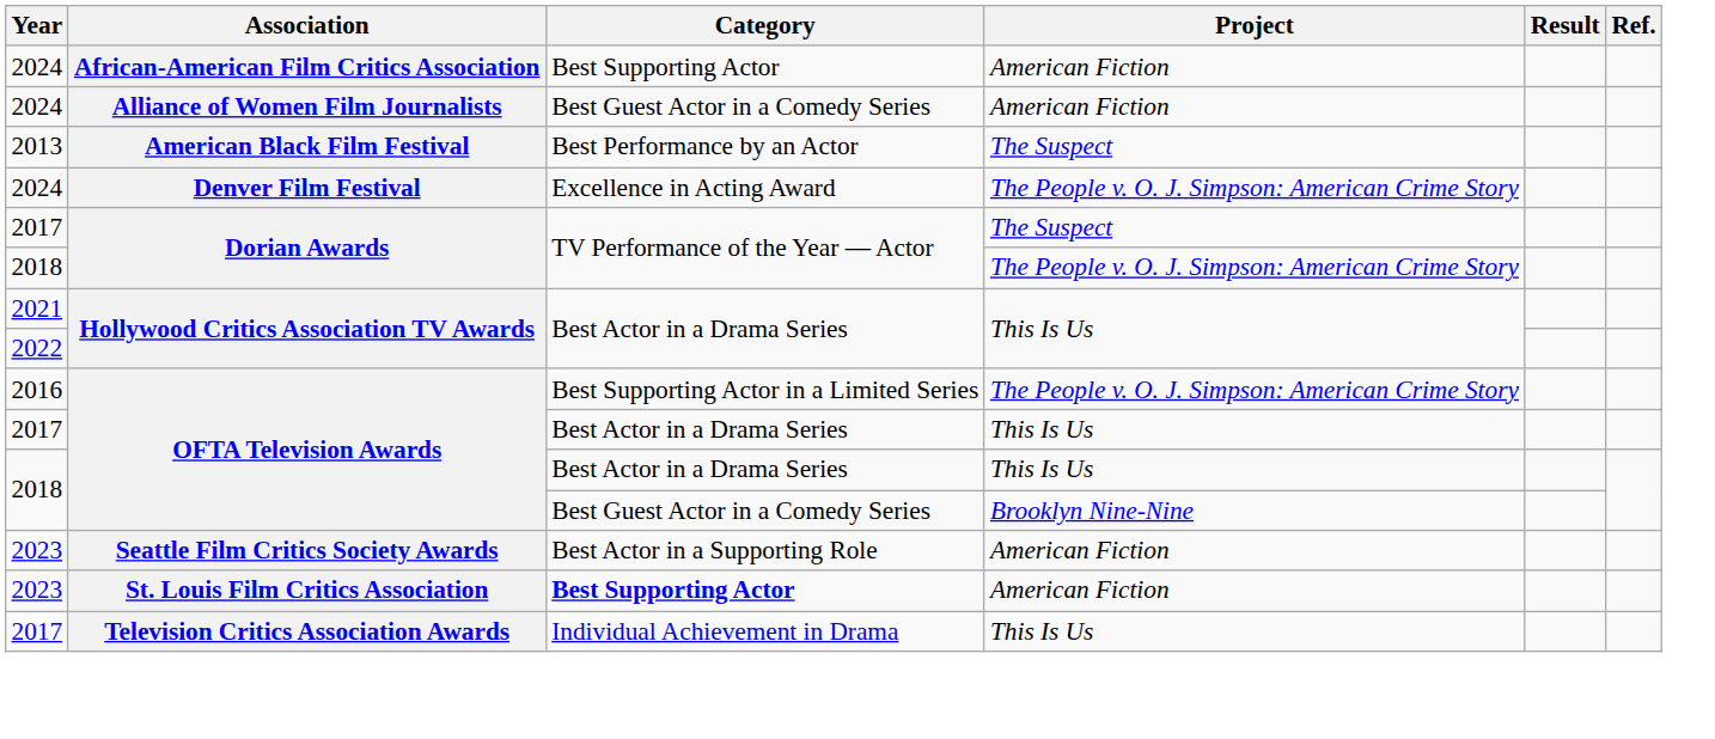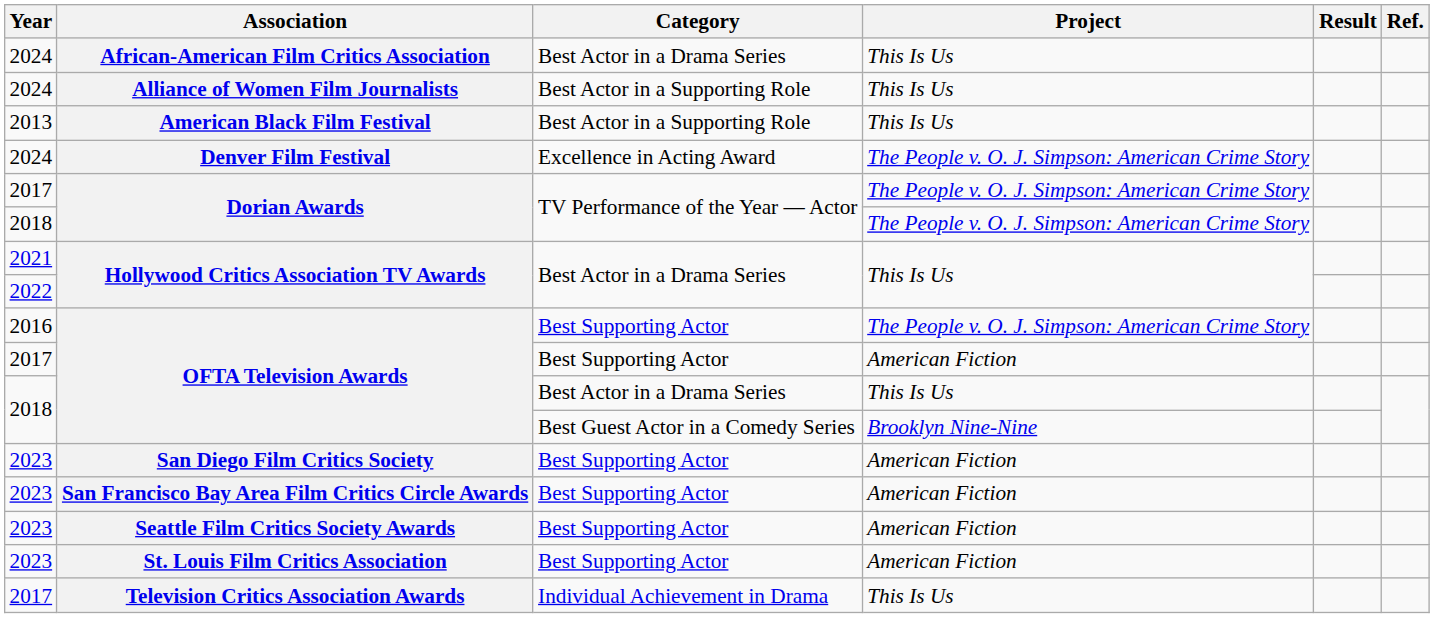African-American Film Critics Association | Category: Best Supporting Actor -> Best Actor in a Drama Series
African-American Film Critics Association | Project: American Fiction -> This Is Us
Alliance of Women Film Journalists | Category: Best Guest Actor in a Comedy Series -> Best Actor in a Supporting Role
Alliance of Women Film Journalists | Project: American Fiction -> This Is Us
American Black Film Festival | Category: Best Performance by an Actor -> Best Actor in a Supporting Role
American Black Film Festival | Project: The Suspect -> This Is Us
2017 / Dorian Awards | Project: The Suspect -> The People v. O. J. Simpson: American Crime Story
2016 / OFTA Television Awards | Category: Best Supporting Actor in a Limited Series -> Best Supporting Actor
2017 / OFTA Television Awards | Category: Best Actor in a Drama Series -> Best Supporting Actor
2017 / OFTA Television Awards | Project: This Is Us -> American Fiction
+ row: 2023 | San Diego Film Critics Society | Best Supporting Actor | American Fiction
+ row: 2023 | San Francisco Bay Area Film Critics Circle Awards | Best Supporting Actor | American Fiction
Seattle Film Critics Society Awards | Category: Best Actor in a Supporting Role -> Best Supporting Actor
St. Louis Film Critics Association | Category: bold -> normal
